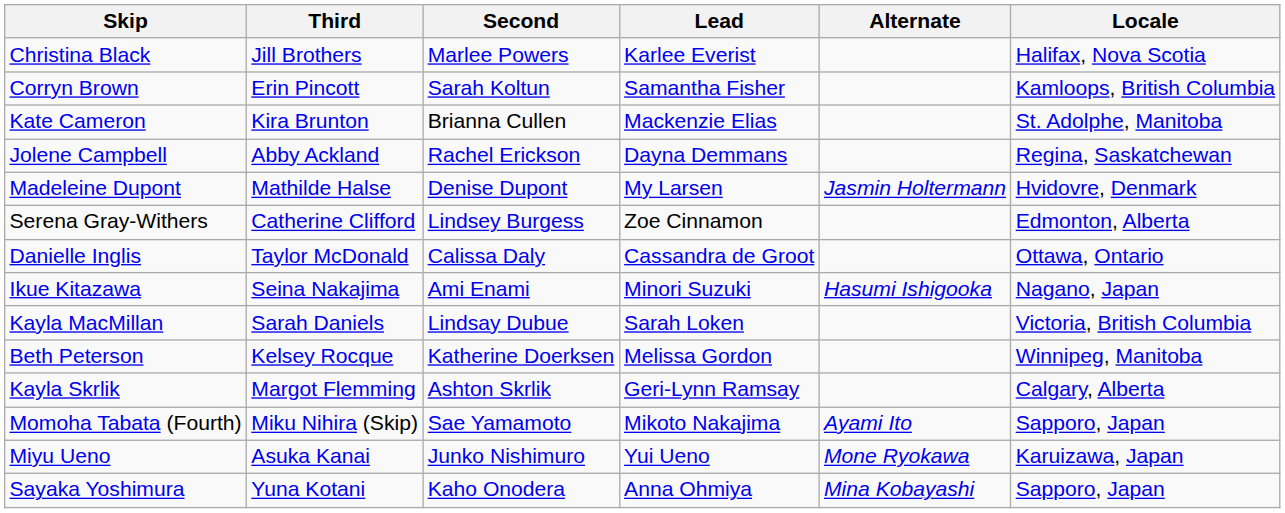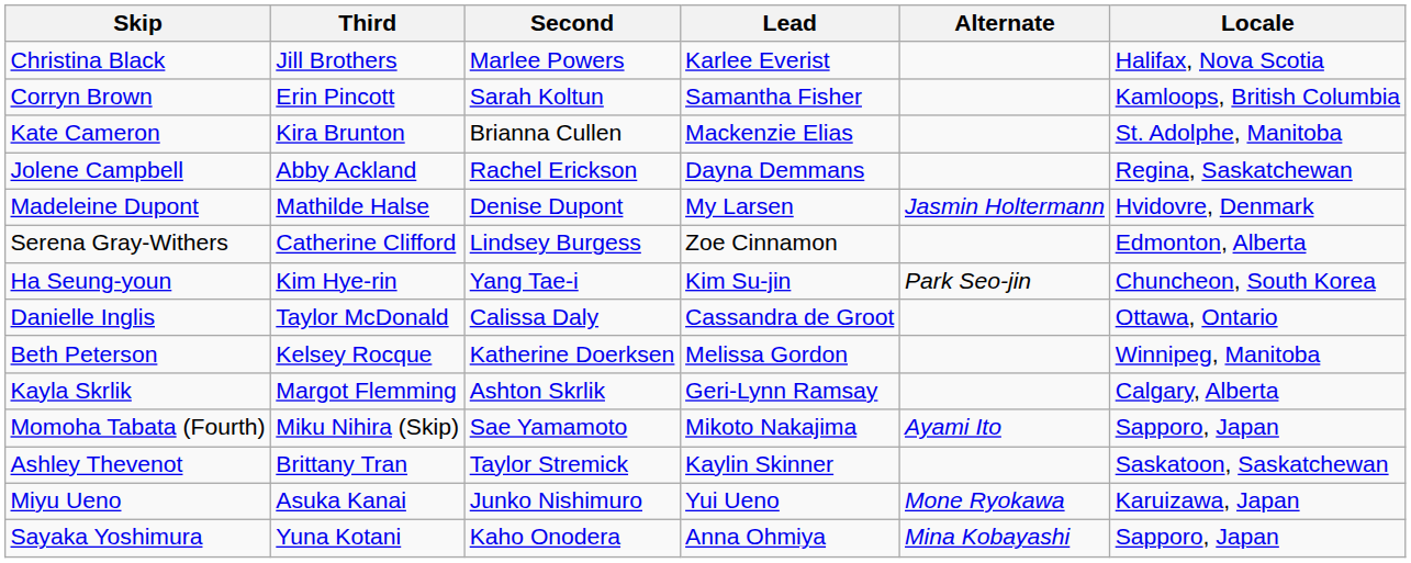+ row: Ha Seung-youn | Kim Hye-rin | Yang Tae-i | Kim Su-jin | Park Seo-jin | Chuncheon, South Korea
- row: Ikue Kitazawa | Seina Nakajima | Ami Enami | Minori Suzuki | Hasumi Ishigooka | Nagano, Japan
- row: Kayla MacMillan | Sarah Daniels | Lindsay Dubue | Sarah Loken | Victoria, British Columbia
+ row: Ashley Thevenot | Brittany Tran | Taylor Stremick | Kaylin Skinner | Saskatoon, Saskatchewan
